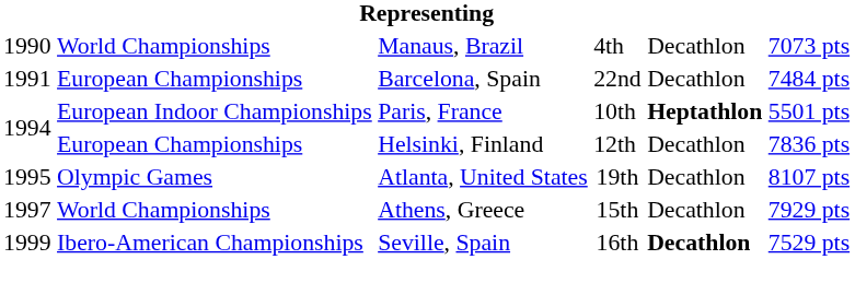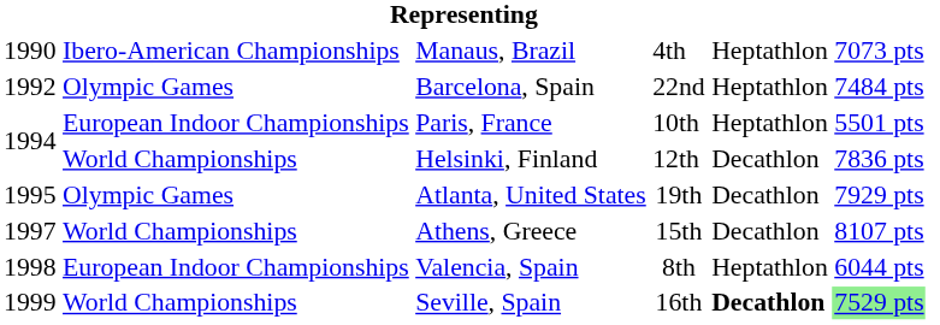Manaus, Brazil | column 2: World Championships -> Ibero-American Championships
Manaus, Brazil | column 5: Decathlon -> Heptathlon
Barcelona, Spain | column 1: 1991 -> 1992
Barcelona, Spain | column 2: European Championships -> Olympic Games
Barcelona, Spain | column 5: Decathlon -> Heptathlon
Paris, France | column 5: bold -> normal
Helsinki, Finland | column 2: European Championships -> World Championships
Atlanta, United States | column 6: 8107 pts -> 7929 pts
Athens, Greece | column 6: 7929 pts -> 8107 pts
+ row: 1998 | European Indoor Championships | Valencia, Spain | 8th | Heptathlon | 6044 pts
Seville, Spain | column 2: Ibero-American Championships -> World Championships
Seville, Spain | column 6: no background -> lightgreen background
